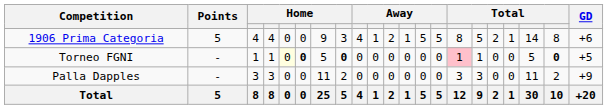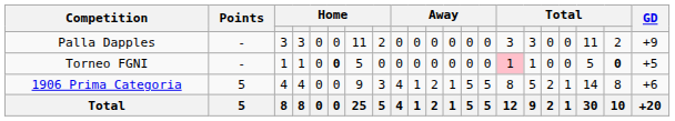rows swapped: 1906 Prima Categoria <-> Palla Dapples
Torneo FGNI | column 5: lightyellow background -> no background
Torneo FGNI | column 8: bold -> normal
